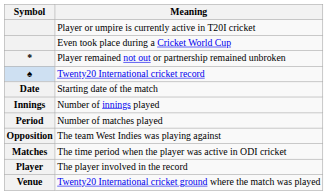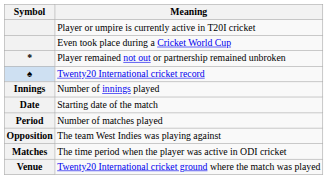rows swapped: Starting date of the match <-> Number of innings played
- row: Player | The player involved in the record
